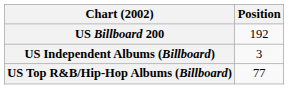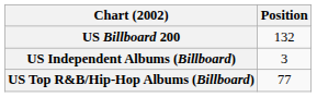US Billboard 200 | Position: 192 -> 132
